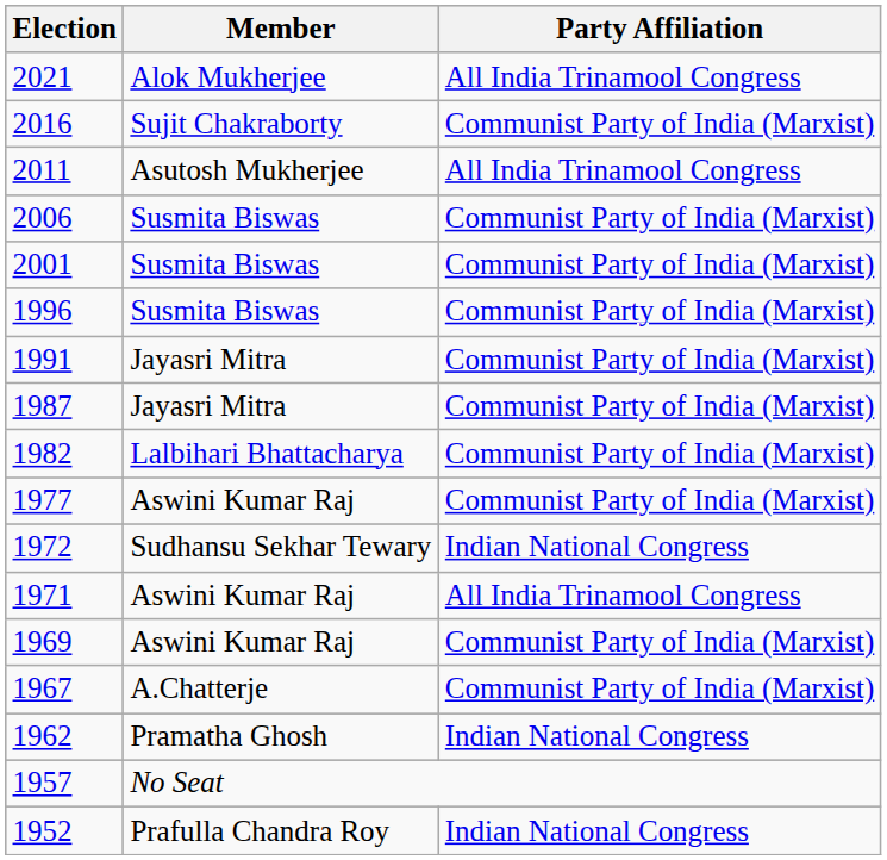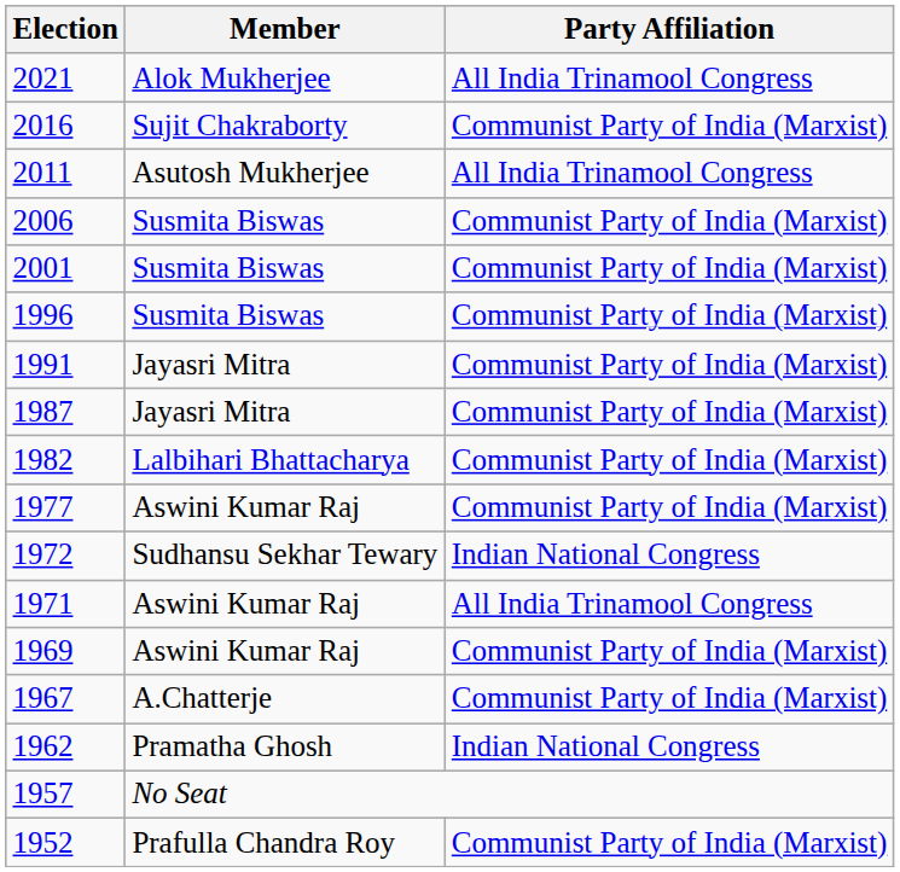1952 | Party Affiliation: Indian National Congress -> Communist Party of India (Marxist)
